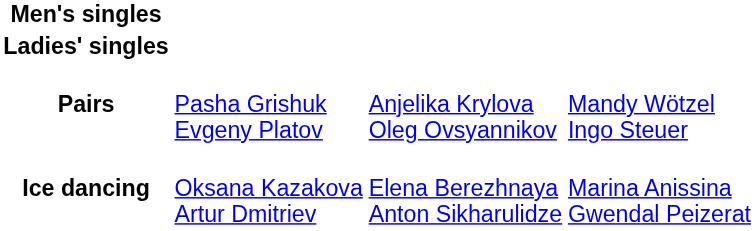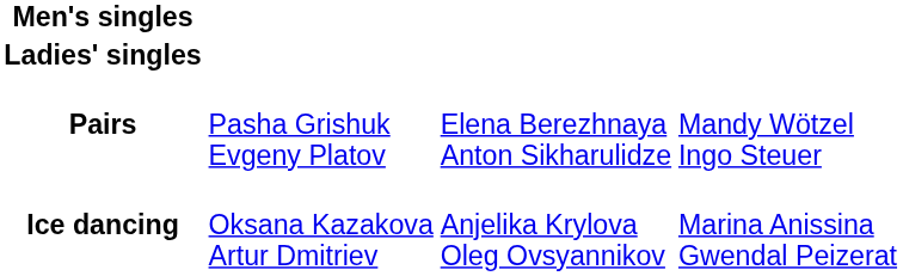Pairs | column 3: Anjelika Krylova Oleg Ovsyannikov -> Elena Berezhnaya Anton Sikharulidze
Ice dancing | column 3: Elena Berezhnaya Anton Sikharulidze -> Anjelika Krylova Oleg Ovsyannikov
